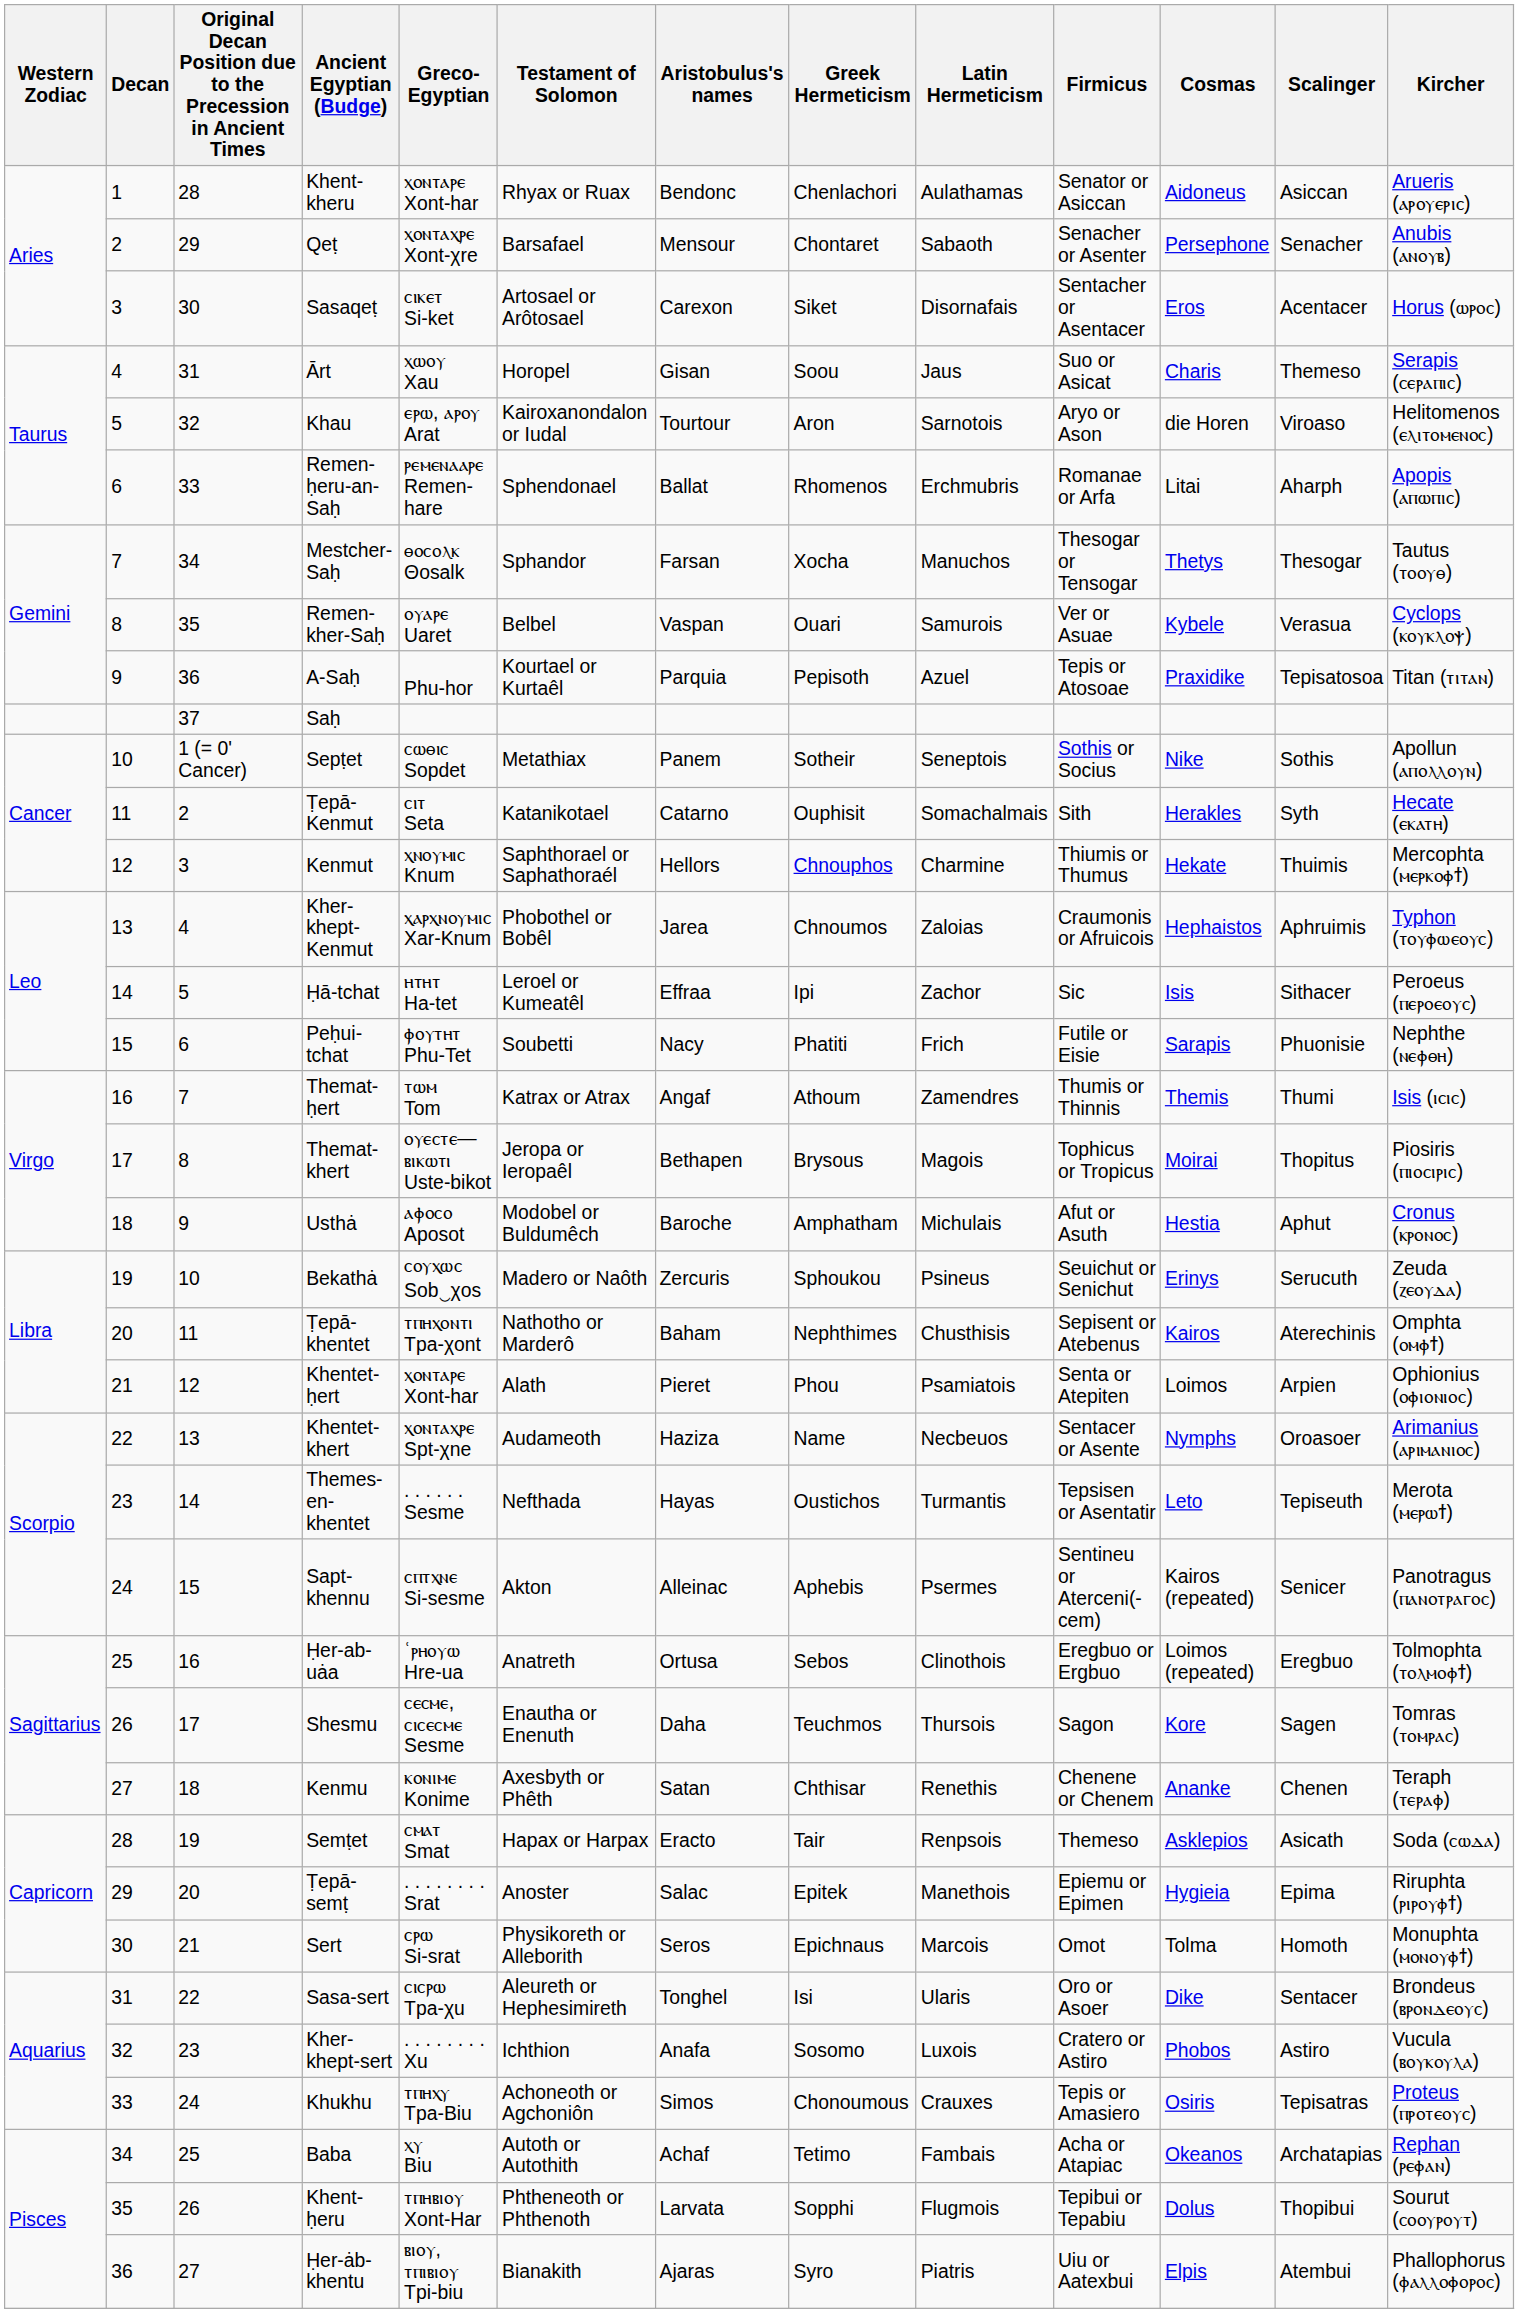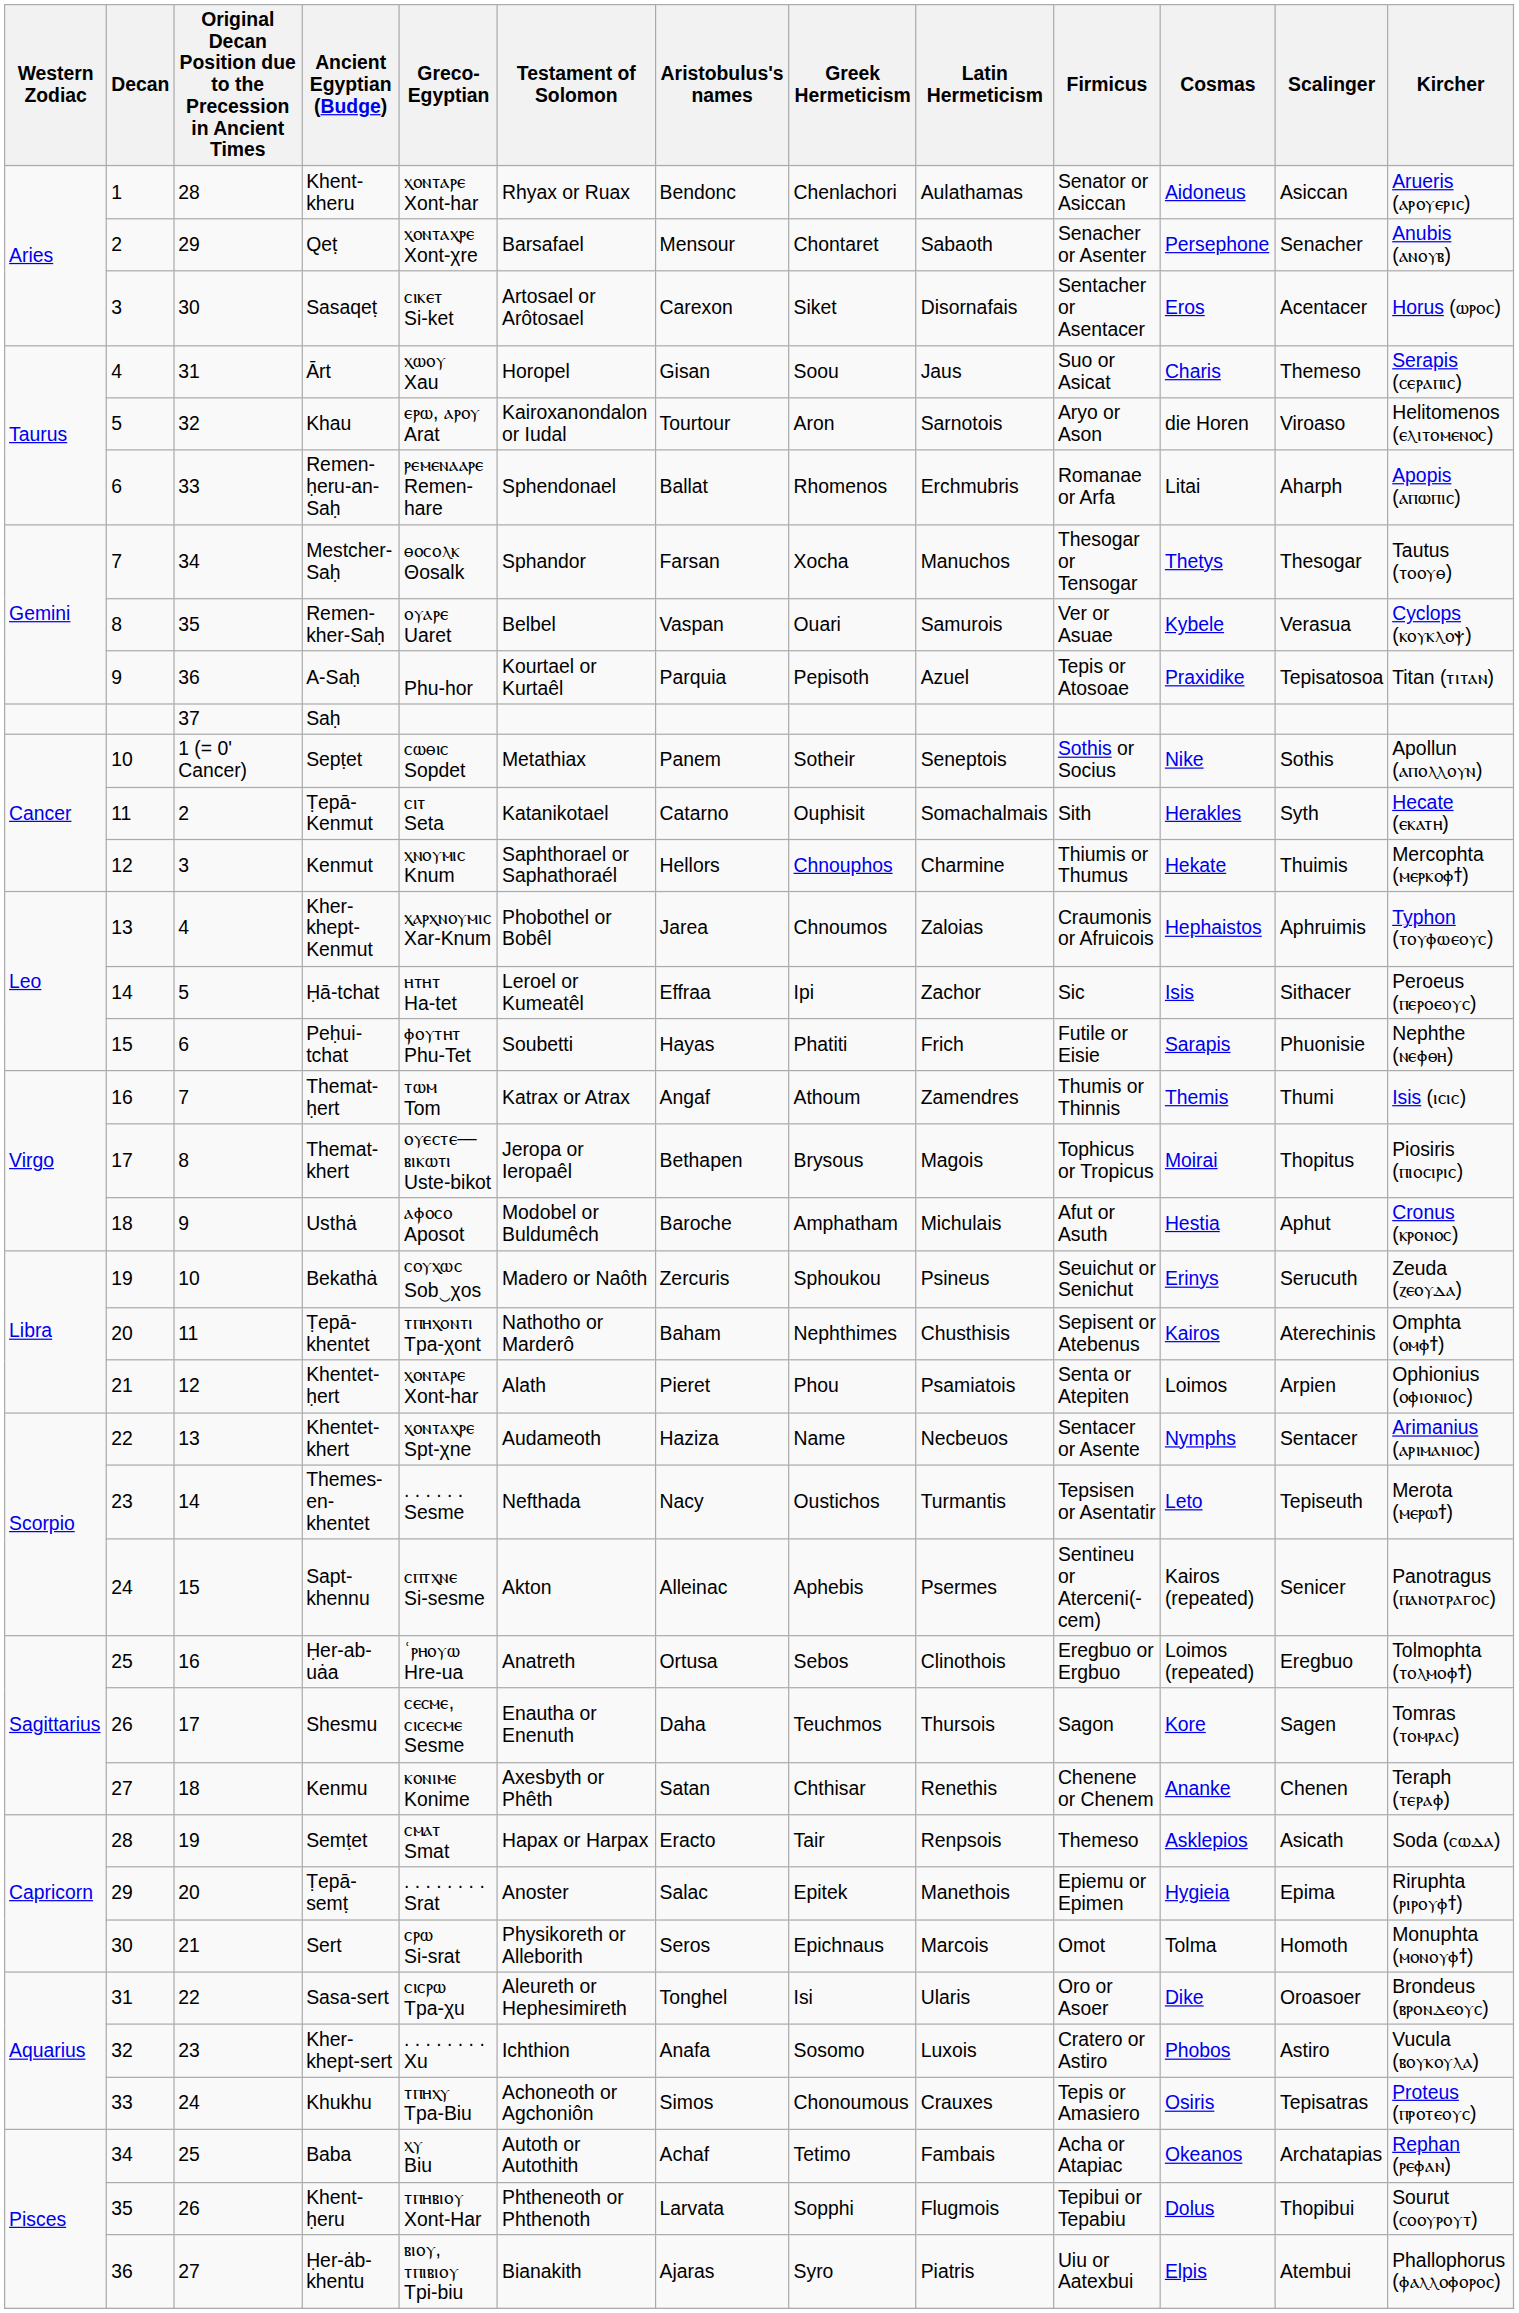Peḥui-tchat | Aristobulus's names: Nacy -> Hayas
Khentet-khert | Scalinger: Oroasoer -> Sentacer
Themes-en-khentet | Aristobulus's names: Hayas -> Nacy
Sasa-sert | Scalinger: Sentacer -> Oroasoer
